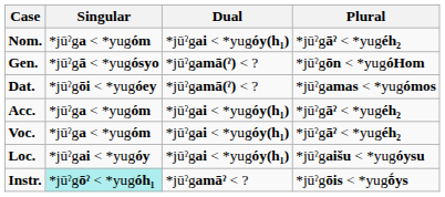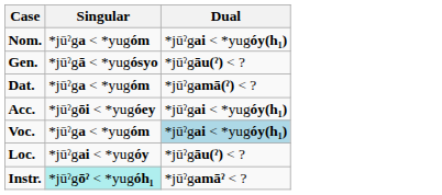- column: Plural | *jūˀgāˀ < *yugéh₂ | *jūˀgōn < *yugóHom | *jūˀgamas < *yugómos | *jūˀgāˀ < *yugéh₂ | *jūˀgāˀ < *yugéh₂ | *jūˀgaišu < *yugóysu | *jūˀgōis < *yugṓys
Gen. | Dual: *jūˀgamā(ˀ) < ? -> *jūˀgāu(ˀ) < ?
Dat. | Singular: *jūˀgōi < *yugóey -> *jūˀga < *yugóm
Acc. | Singular: *jūˀga < *yugóm -> *jūˀgōi < *yugóey
Voc. | Dual: no background -> lightblue background
Loc. | Dual: *jūˀgai < *yugóy(h₁) -> *jūˀgāu(ˀ) < ?
